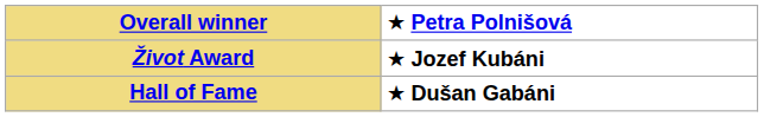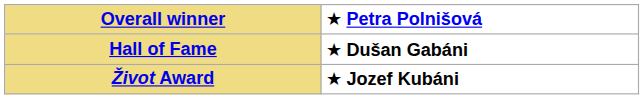rows swapped: Hall of Fame <-> Život Award
